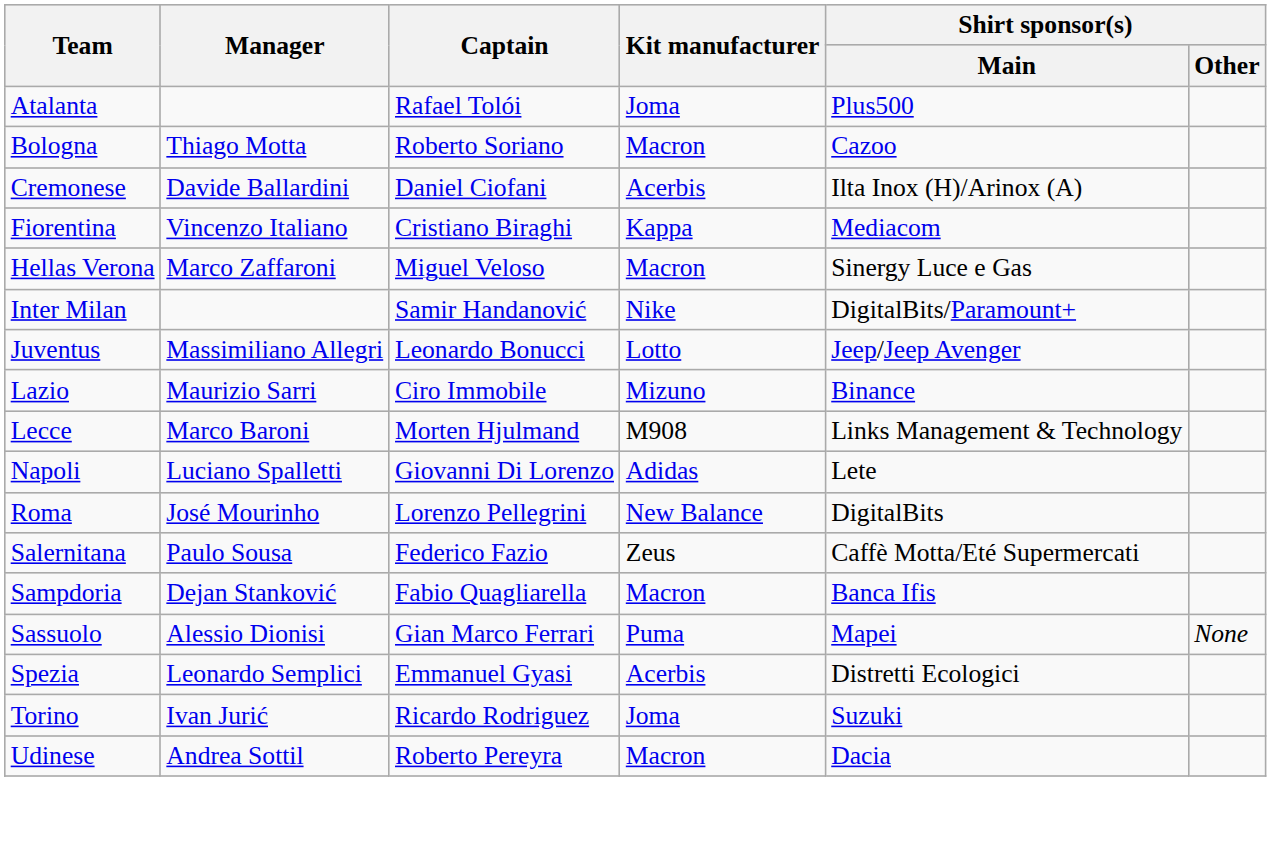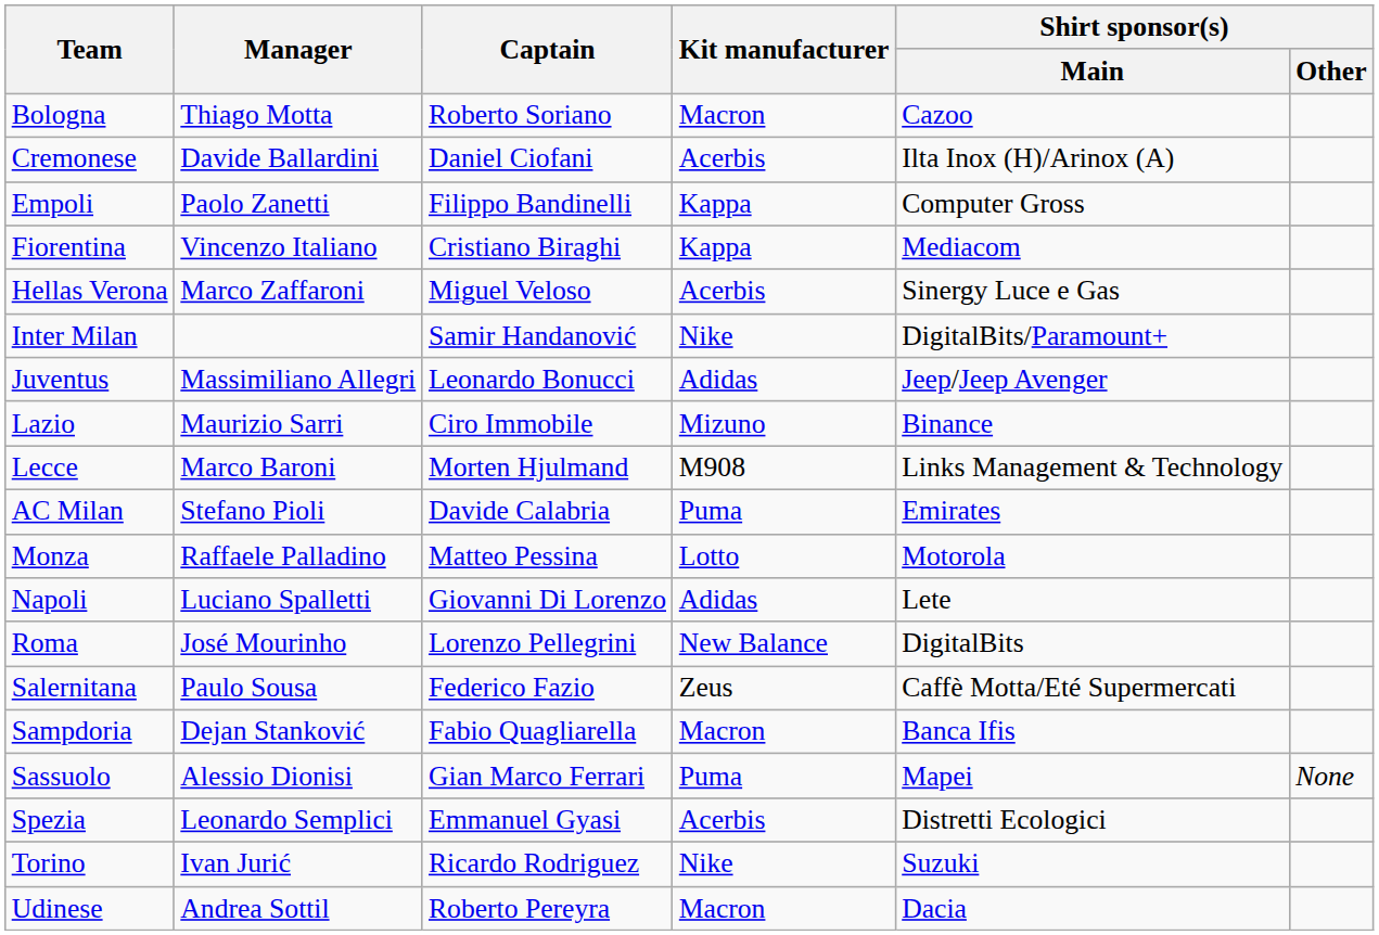- row: Atalanta | Rafael Tolói | Joma | Plus500
+ row: Empoli | Paolo Zanetti | Filippo Bandinelli | Kappa | Computer Gross
Hellas Verona | Kit manufacturer: Macron -> Acerbis
Juventus | Kit manufacturer: Lotto -> Adidas
+ row: AC Milan | Stefano Pioli | Davide Calabria | Puma | Emirates
+ row: Monza | Raffaele Palladino | Matteo Pessina | Lotto | Motorola
Torino | Kit manufacturer: Joma -> Nike
